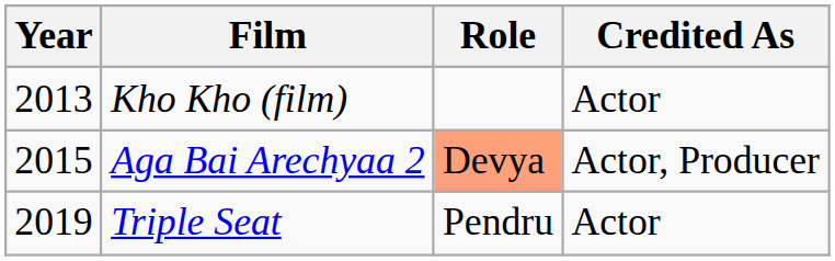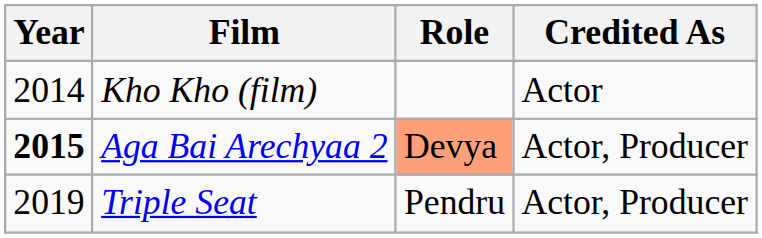Kho Kho (film) | Year: 2013 -> 2014
Aga Bai Arechyaa 2 | Year: normal -> bold
Triple Seat | Credited As: Actor -> Actor, Producer
